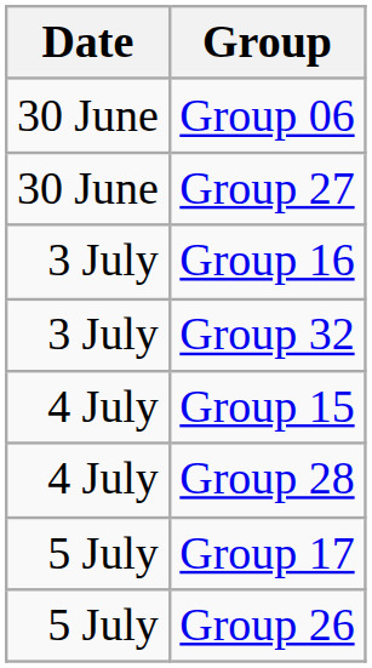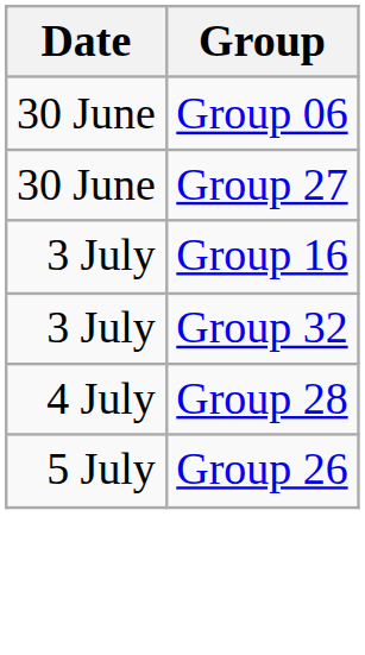- row: 4 July | Group 15
- row: 5 July | Group 17
